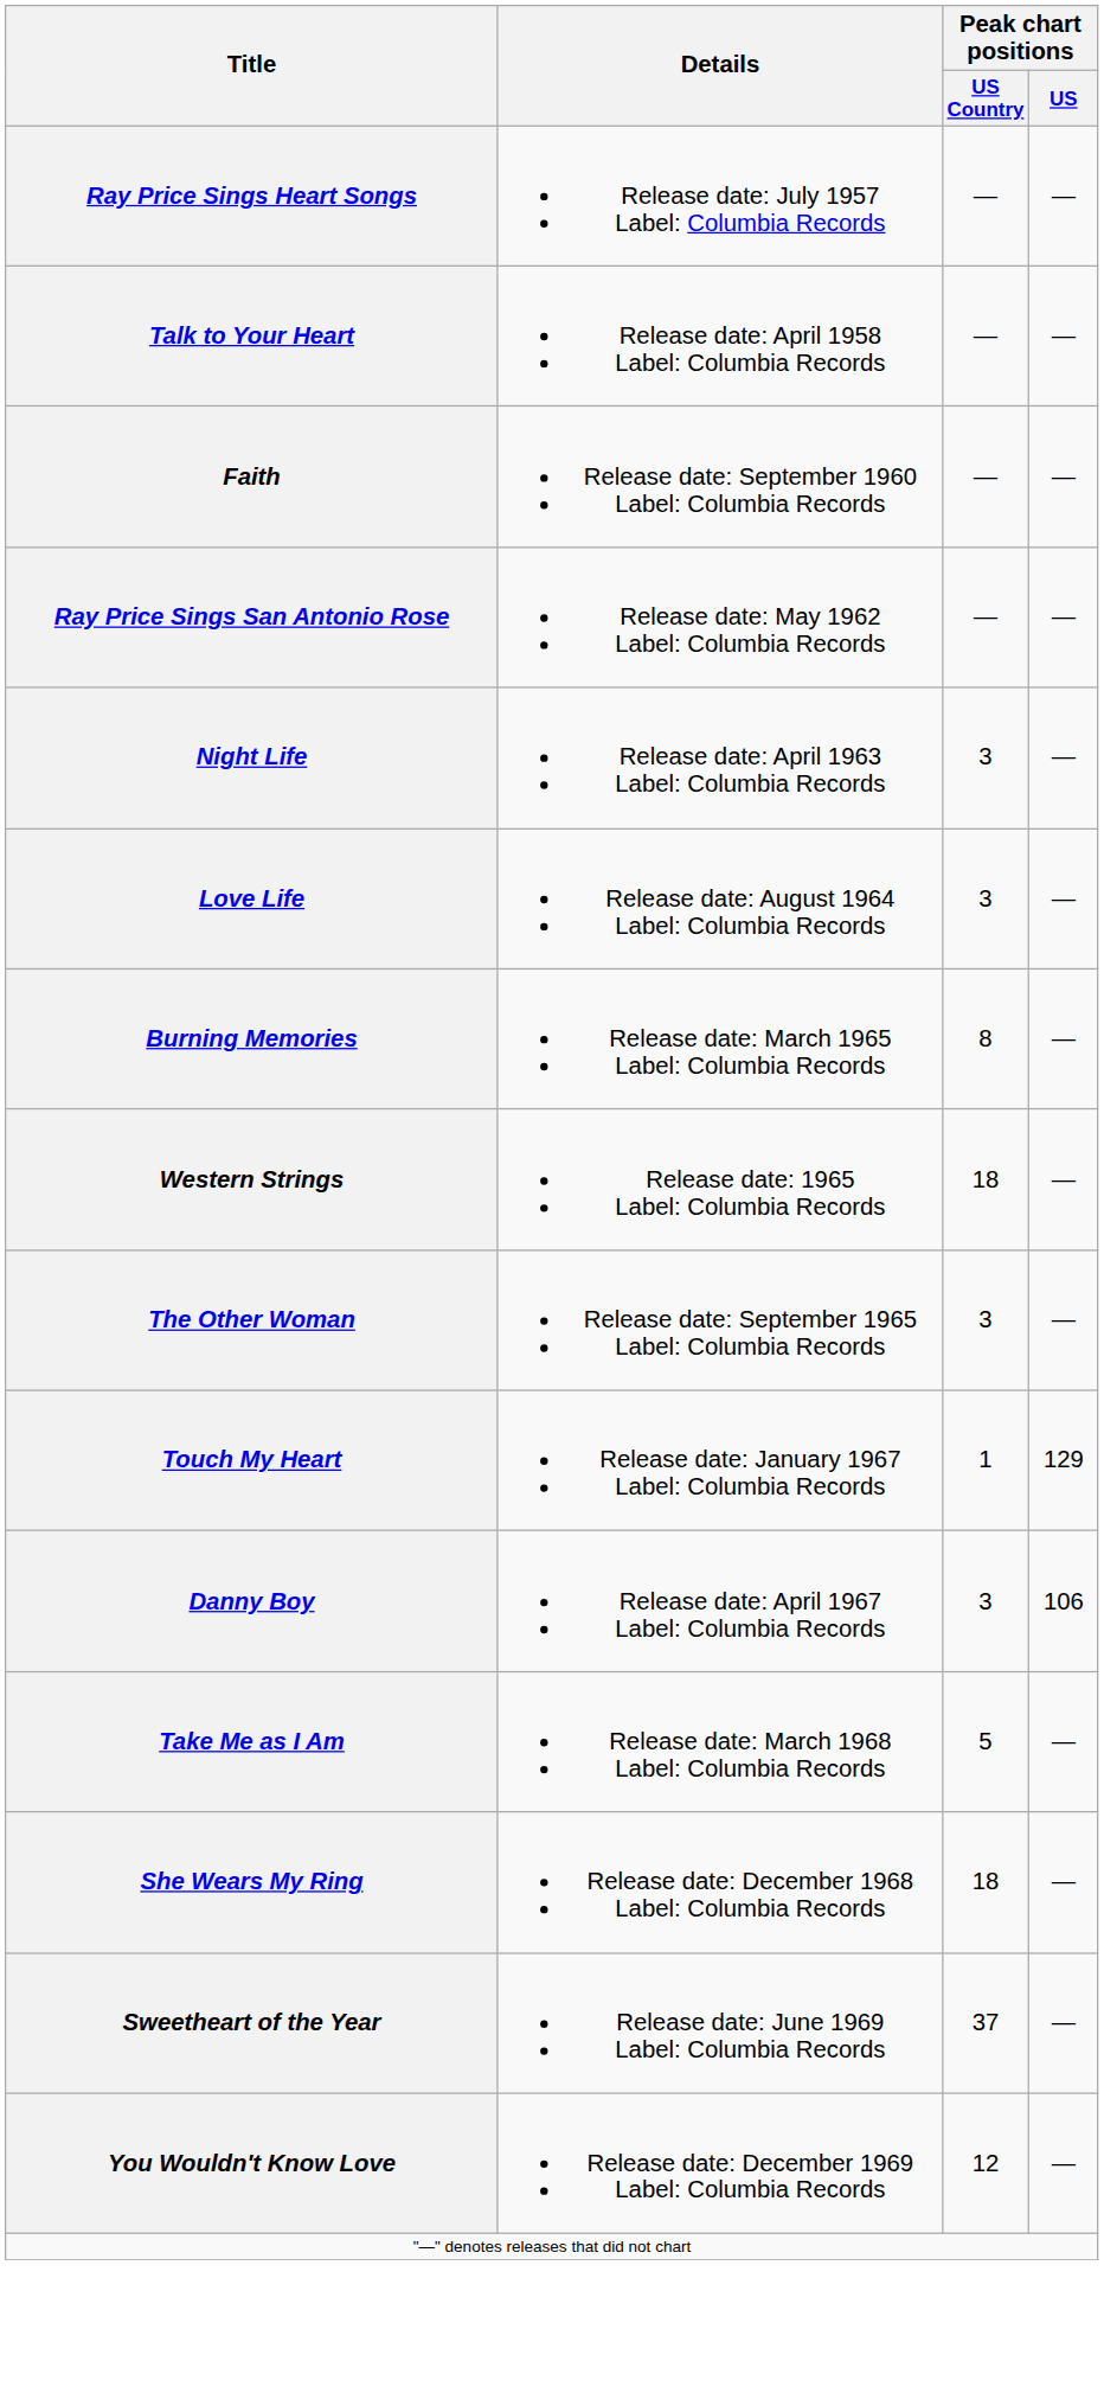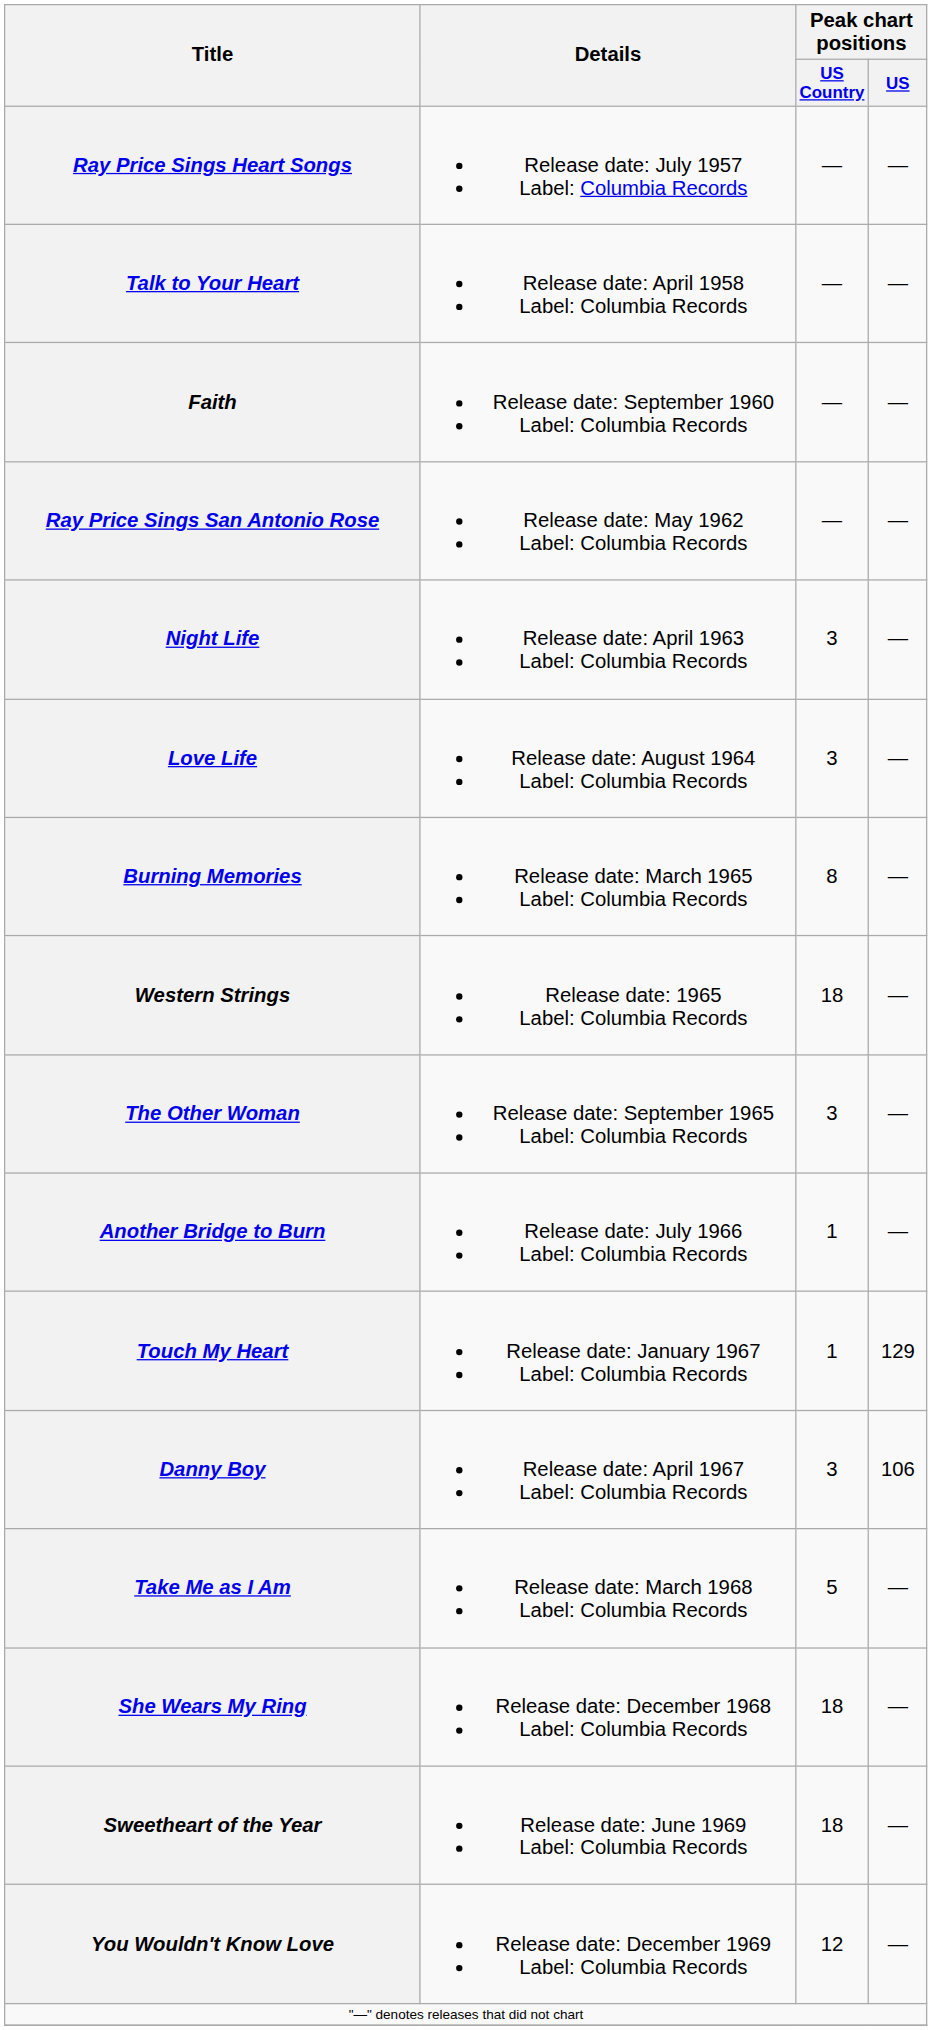+ row: Another Bridge to Burn | Release date: July 1966 Label: Columbia Records | 1 | —
Sweetheart of the Year | Peak chart positions / US Country: 37 -> 18
